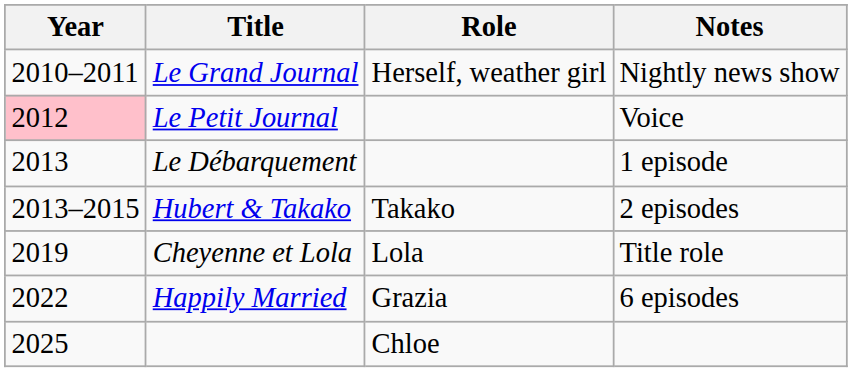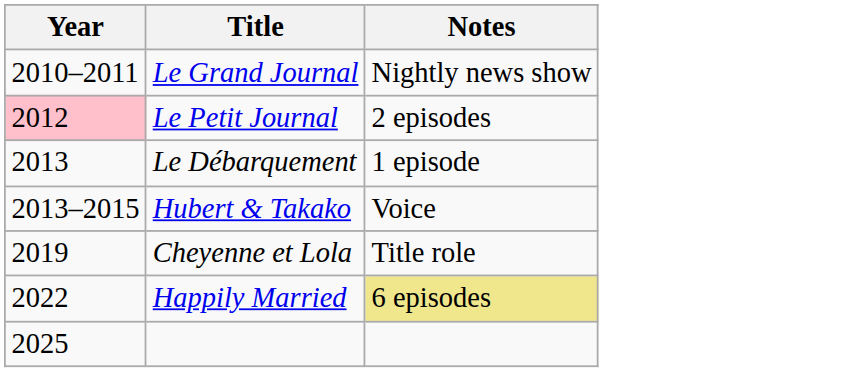- column: Role | Herself, weather girl | Takako | Lola | Grazia | Chloe
Le Petit Journal | Notes: Voice -> 2 episodes
Hubert & Takako | Notes: 2 episodes -> Voice
Happily Married | Notes: no background -> khaki background
